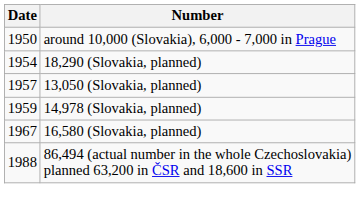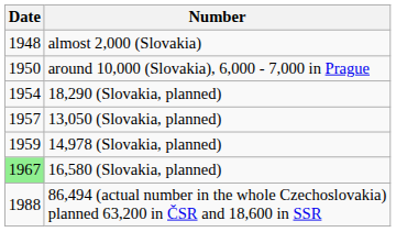+ row: 1948 | almost 2,000 (Slovakia)
16,580 (Slovakia, planned) | Date: no background -> lightgreen background
